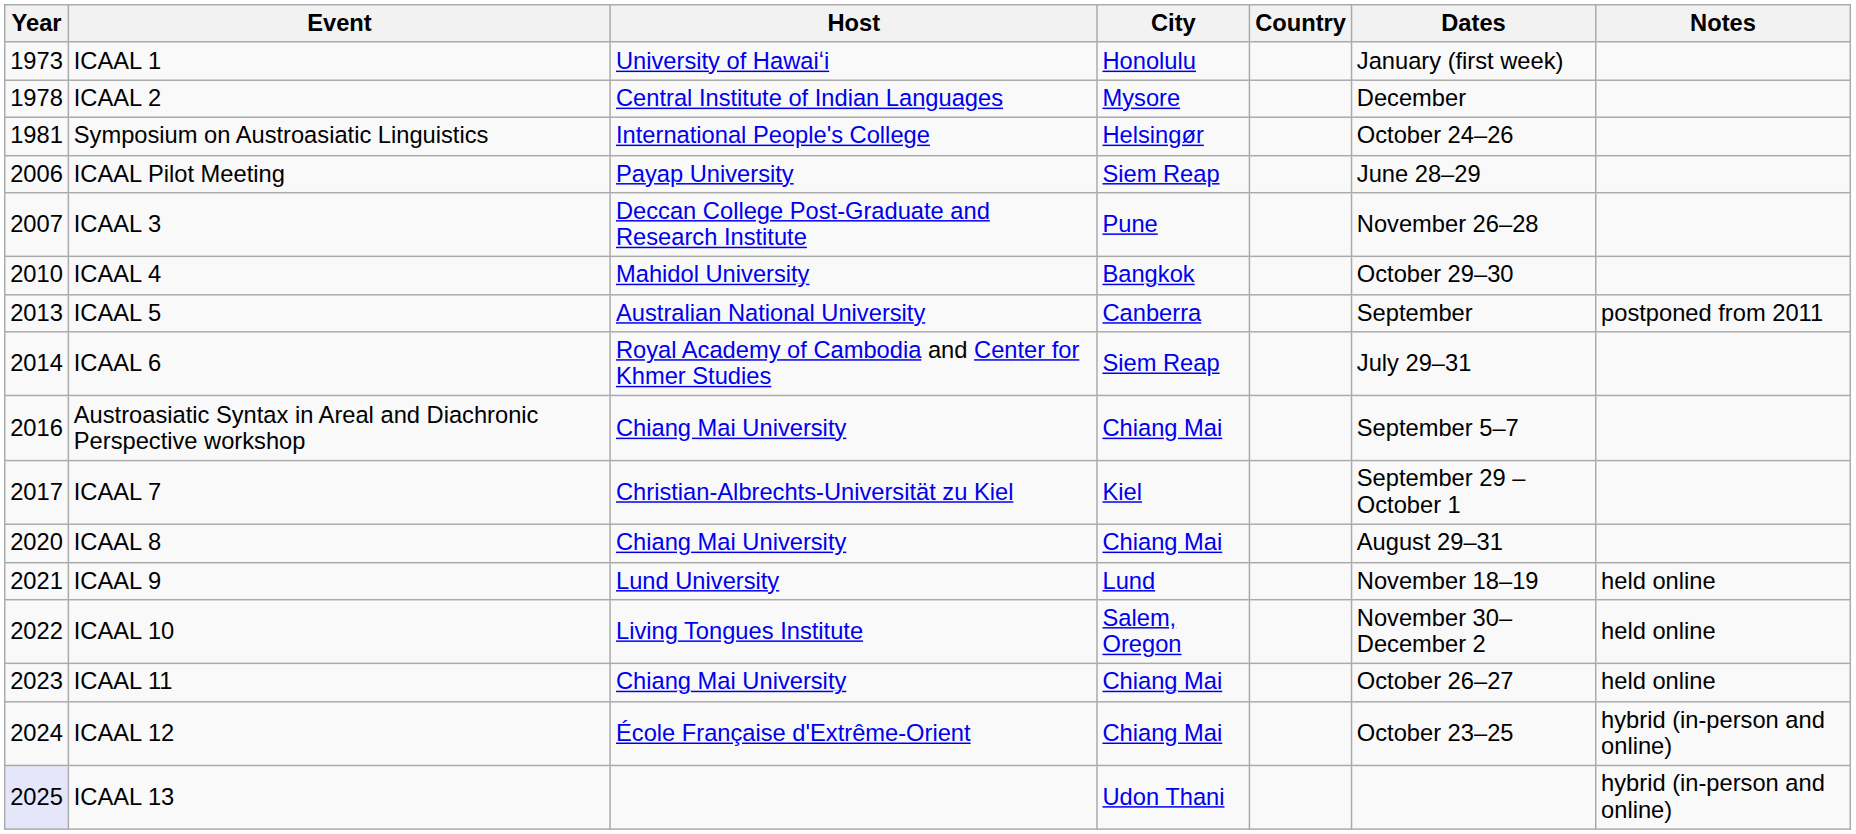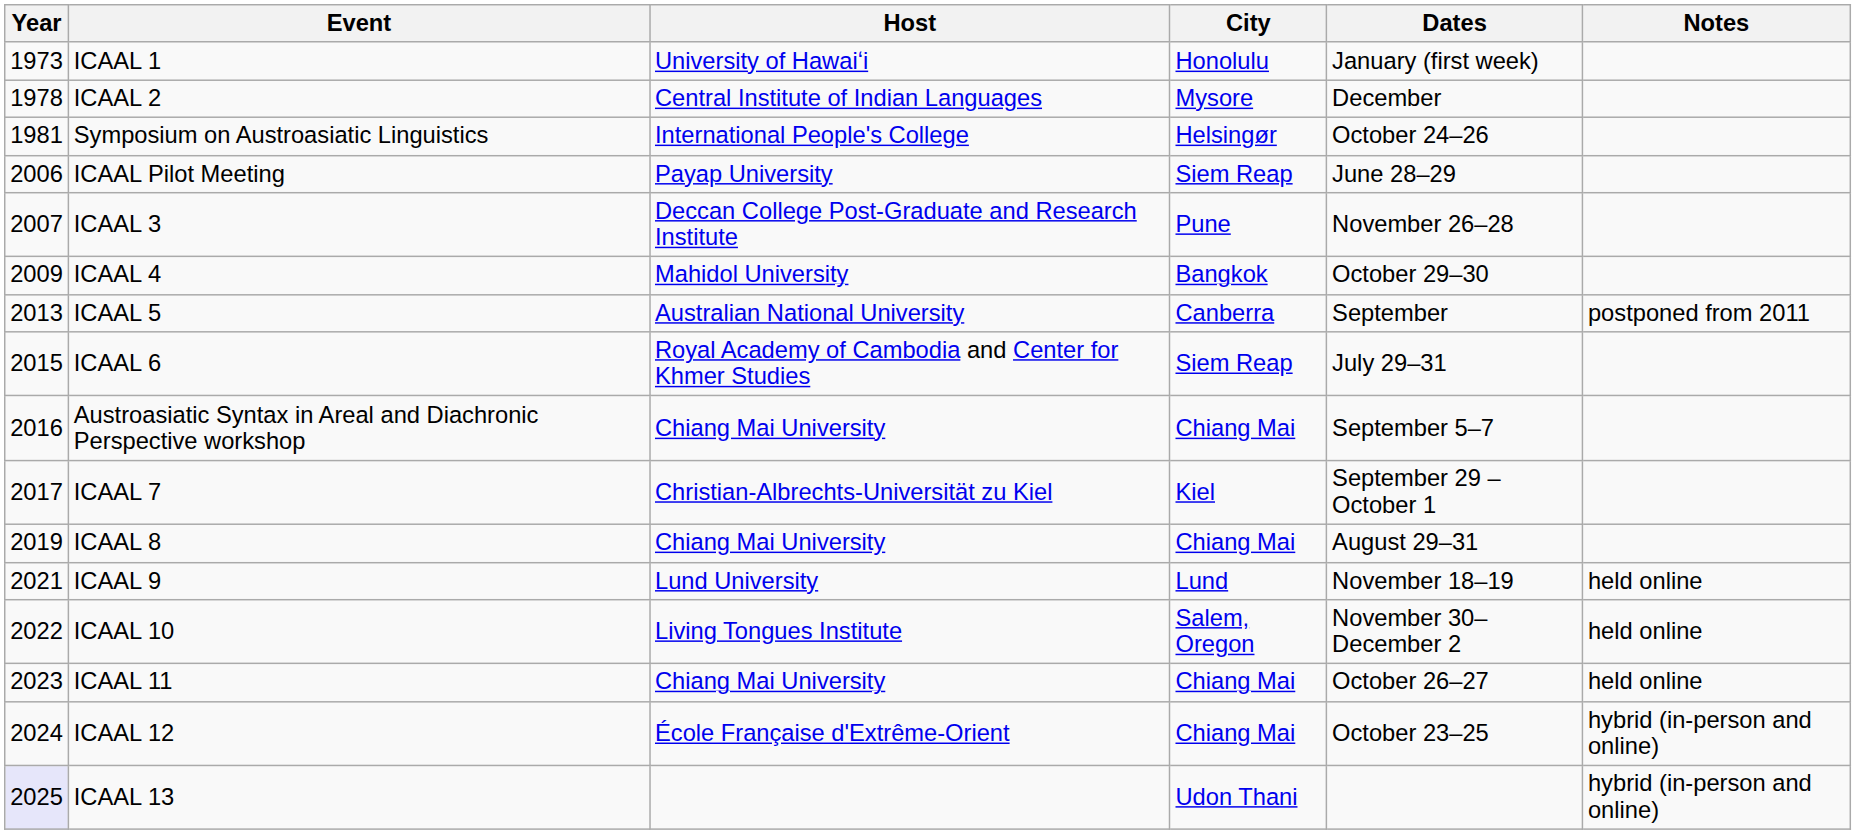- column: Country
ICAAL 4 | Year: 2010 -> 2009
ICAAL 6 | Year: 2014 -> 2015
ICAAL 8 | Year: 2020 -> 2019
